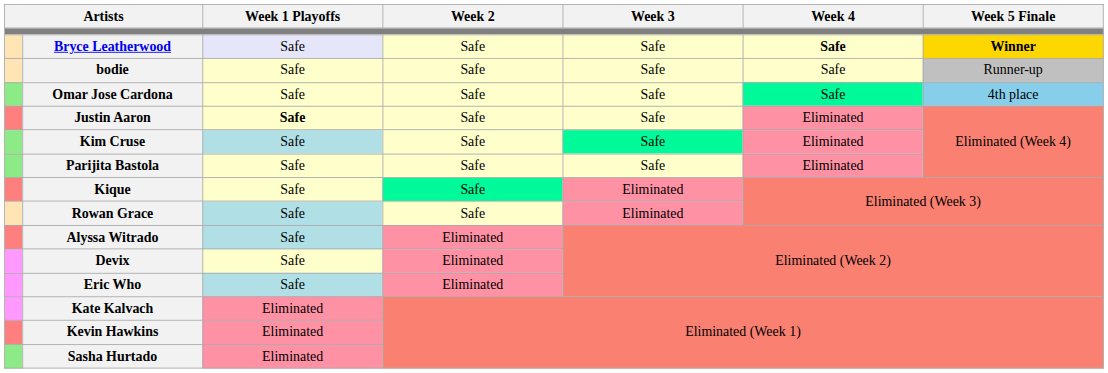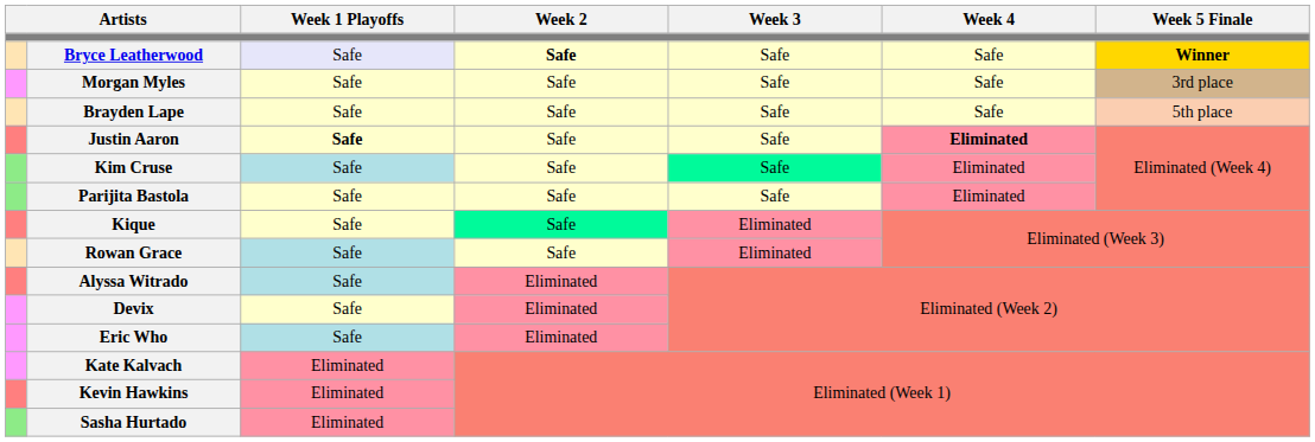Bryce Leatherwood | Week 2: normal -> bold
Bryce Leatherwood | Week 4: bold -> normal
- row: bodie | Safe | Safe | Safe | Safe | Runner-up
+ row: Morgan Myles | Safe | Safe | Safe | Safe | 3rd place
- row: Omar Jose Cardona | Safe | Safe | Safe | Safe | 4th place
+ row: Brayden Lape | Safe | Safe | Safe | Safe | 5th place
Justin Aaron | Week 4: normal -> bold
